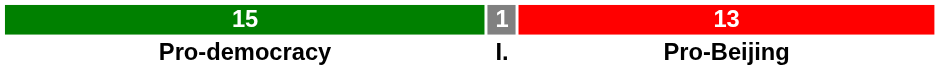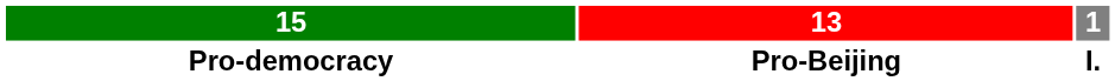columns swapped: 1 <-> 13
